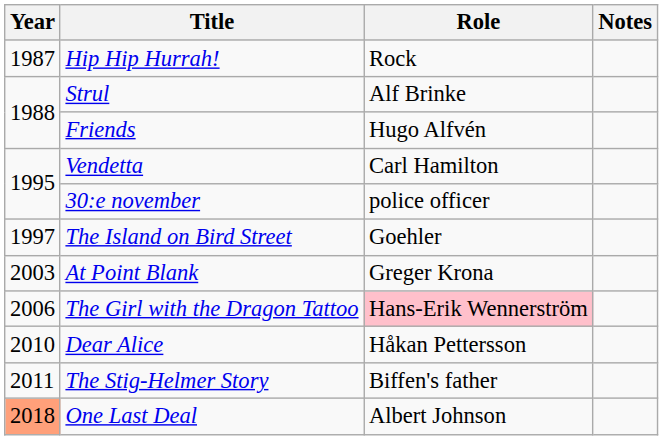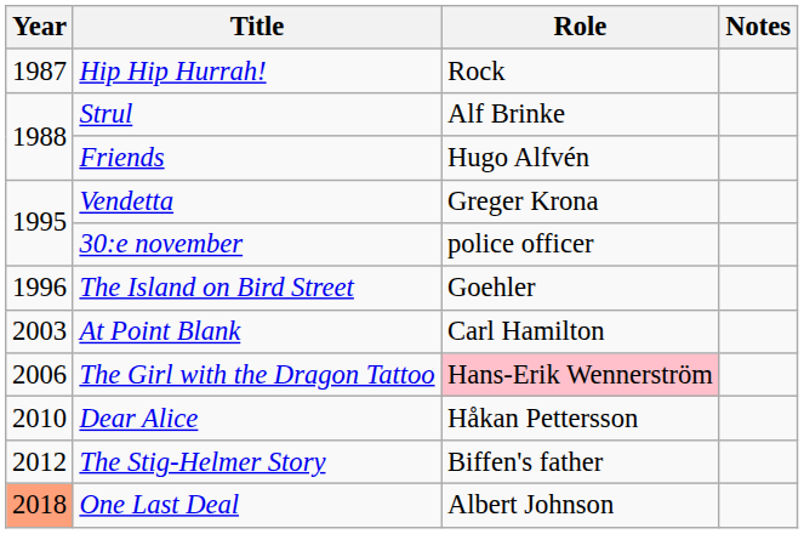Vendetta | Role: Carl Hamilton -> Greger Krona
The Island on Bird Street | Year: 1997 -> 1996
At Point Blank | Role: Greger Krona -> Carl Hamilton
The Stig-Helmer Story | Year: 2011 -> 2012
